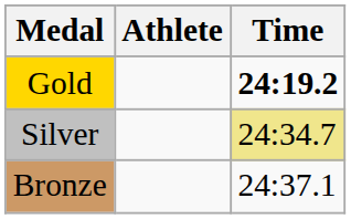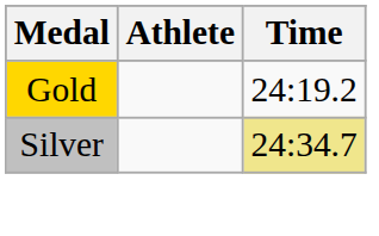Gold | Time: bold -> normal
- row: Bronze | 24:37.1
